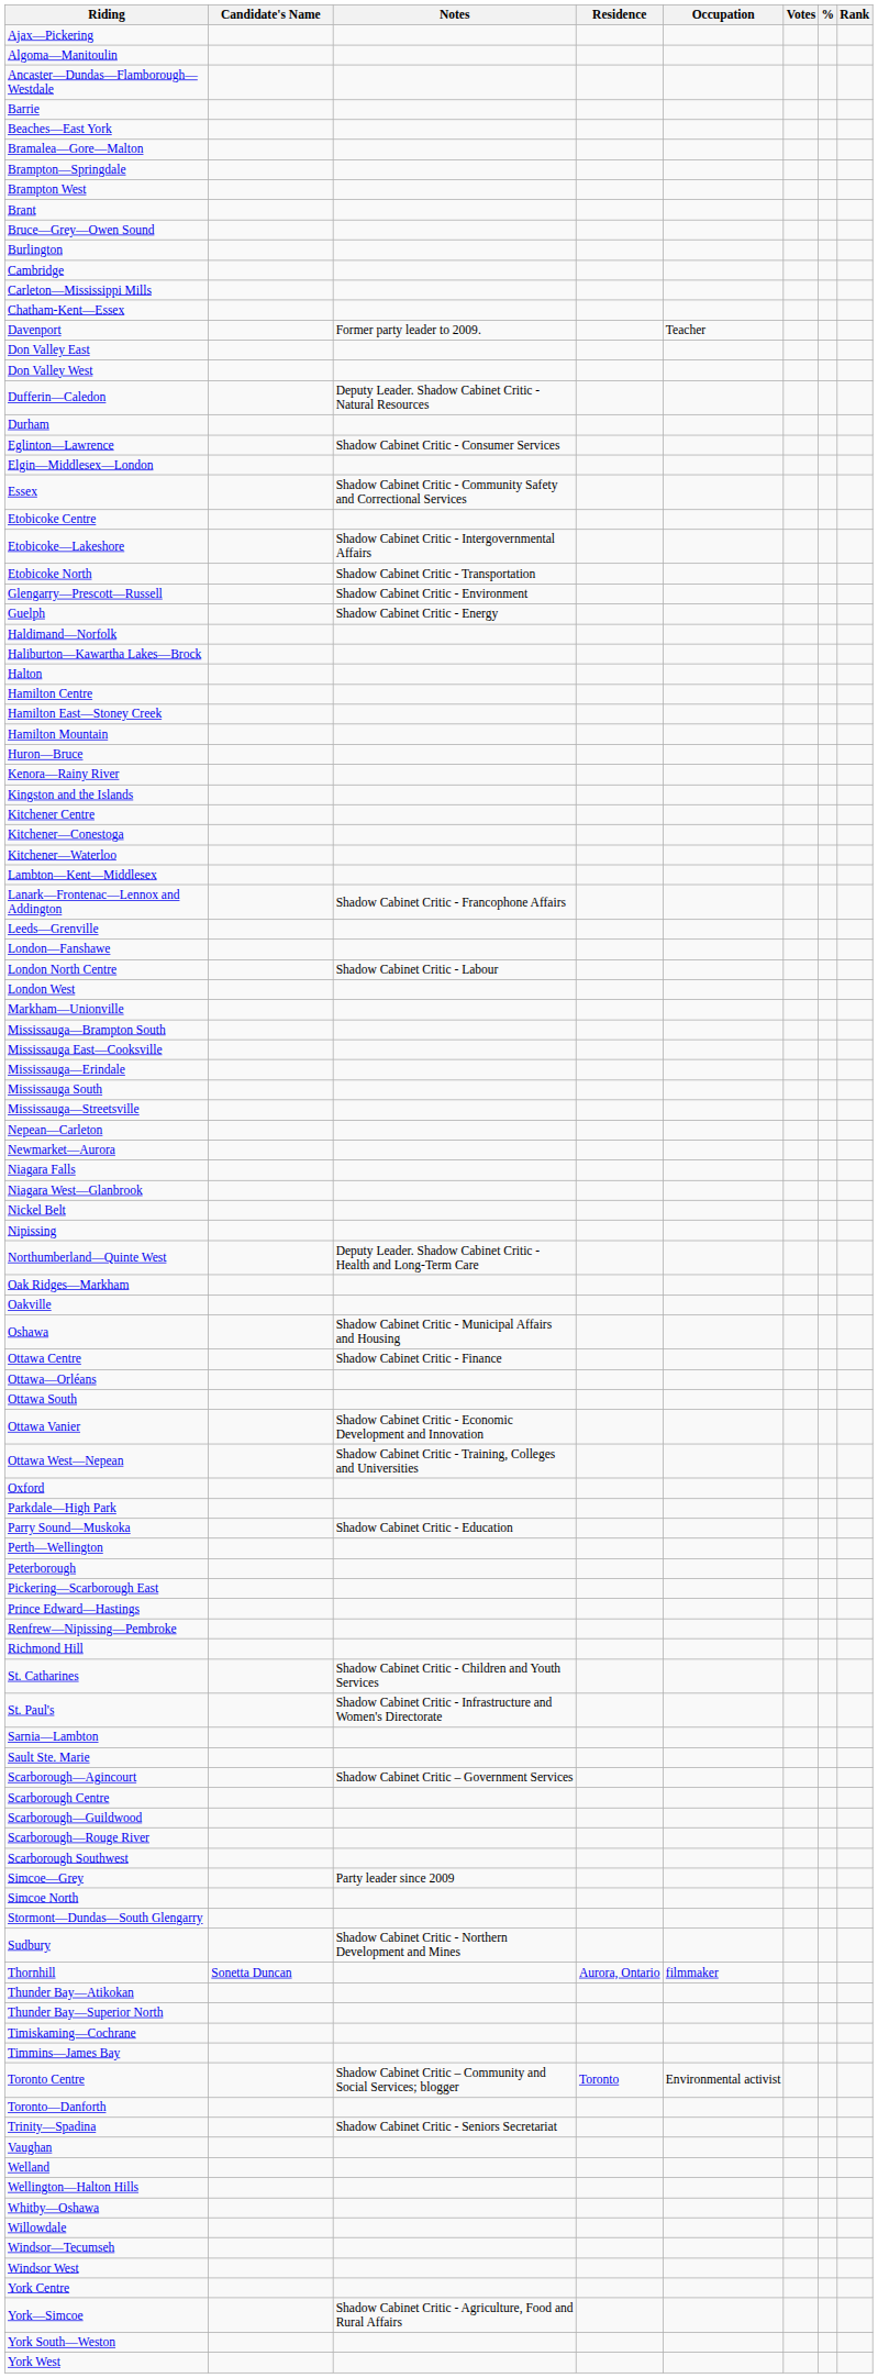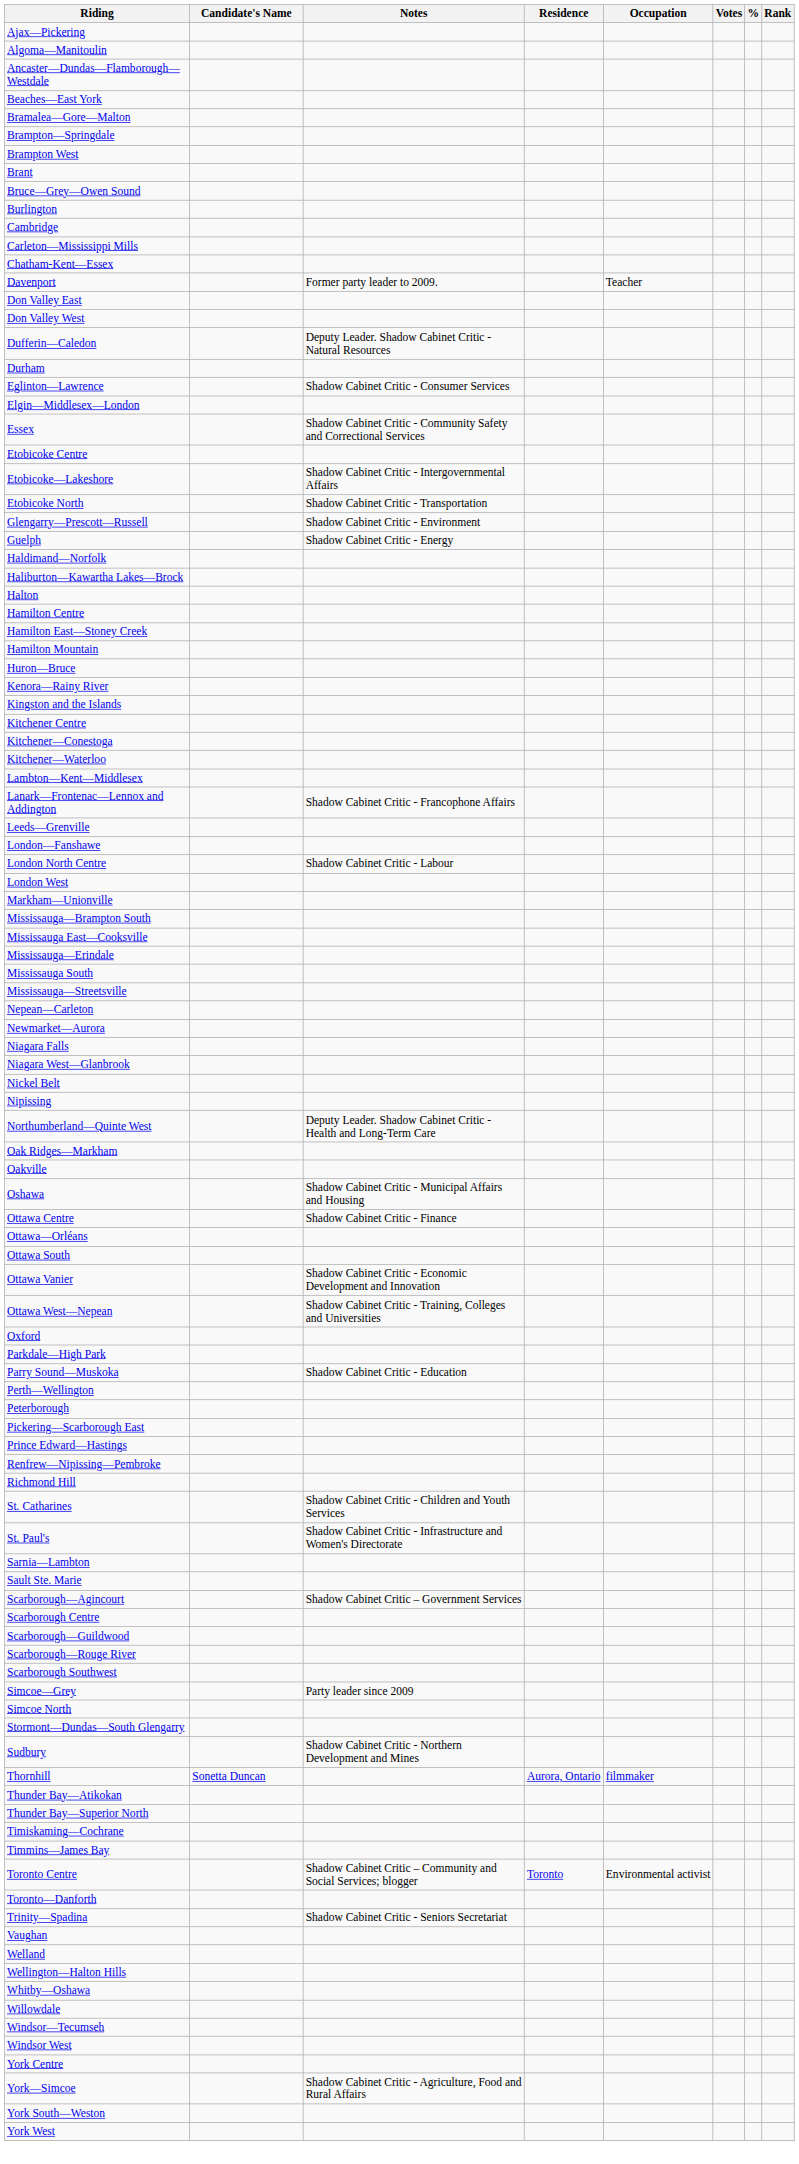- row: Barrie
